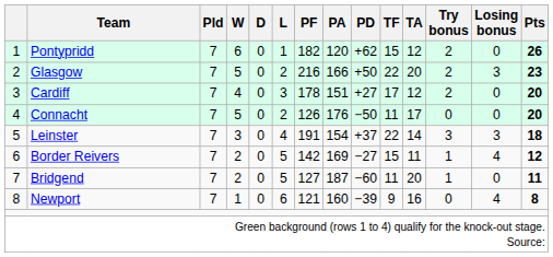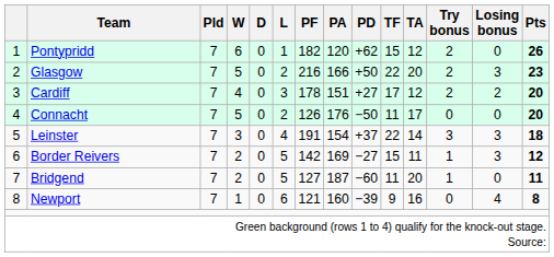Cardiff | Losing bonus: 0 -> 2
Border Reivers | Losing bonus: 4 -> 3
